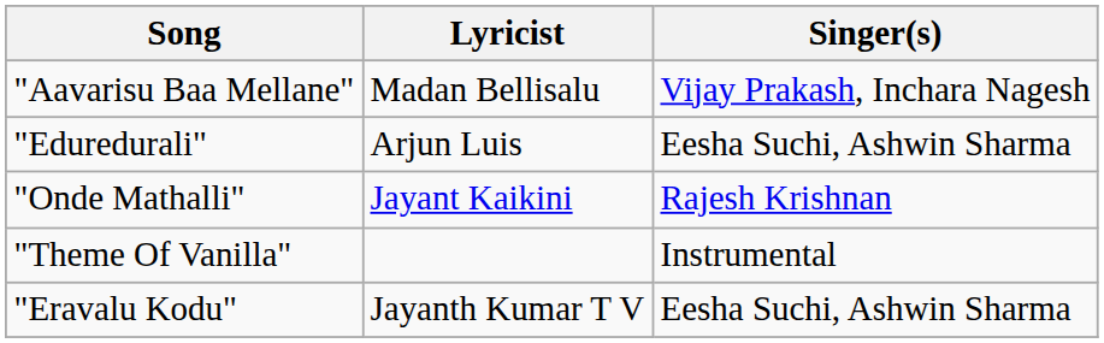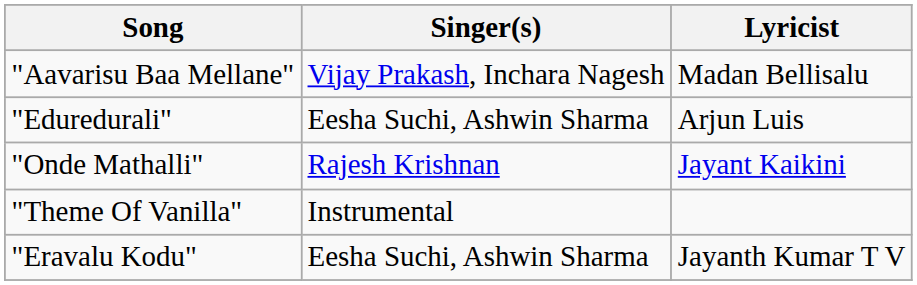columns swapped: Lyricist <-> Singer(s)
